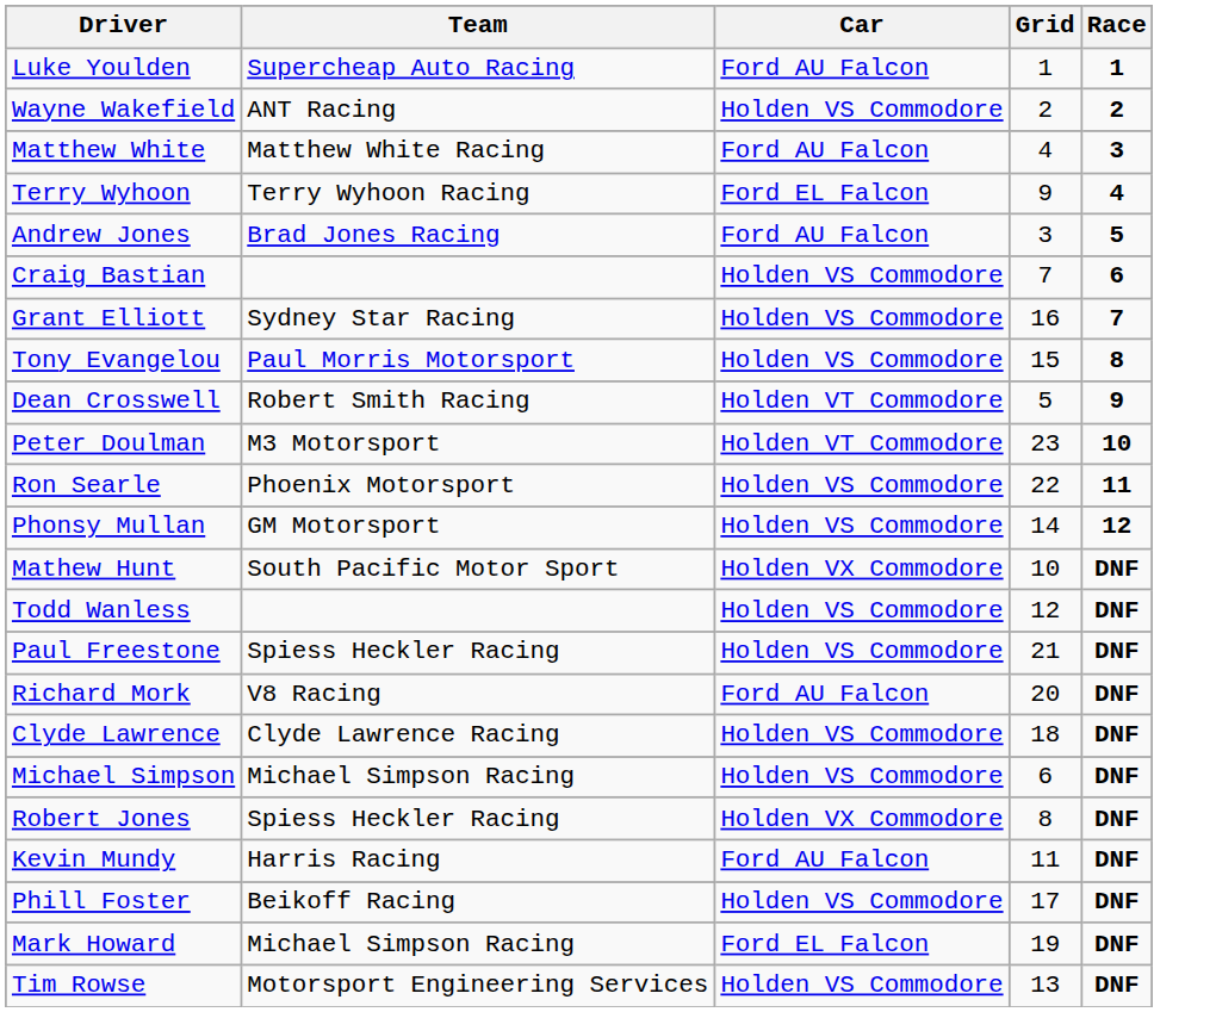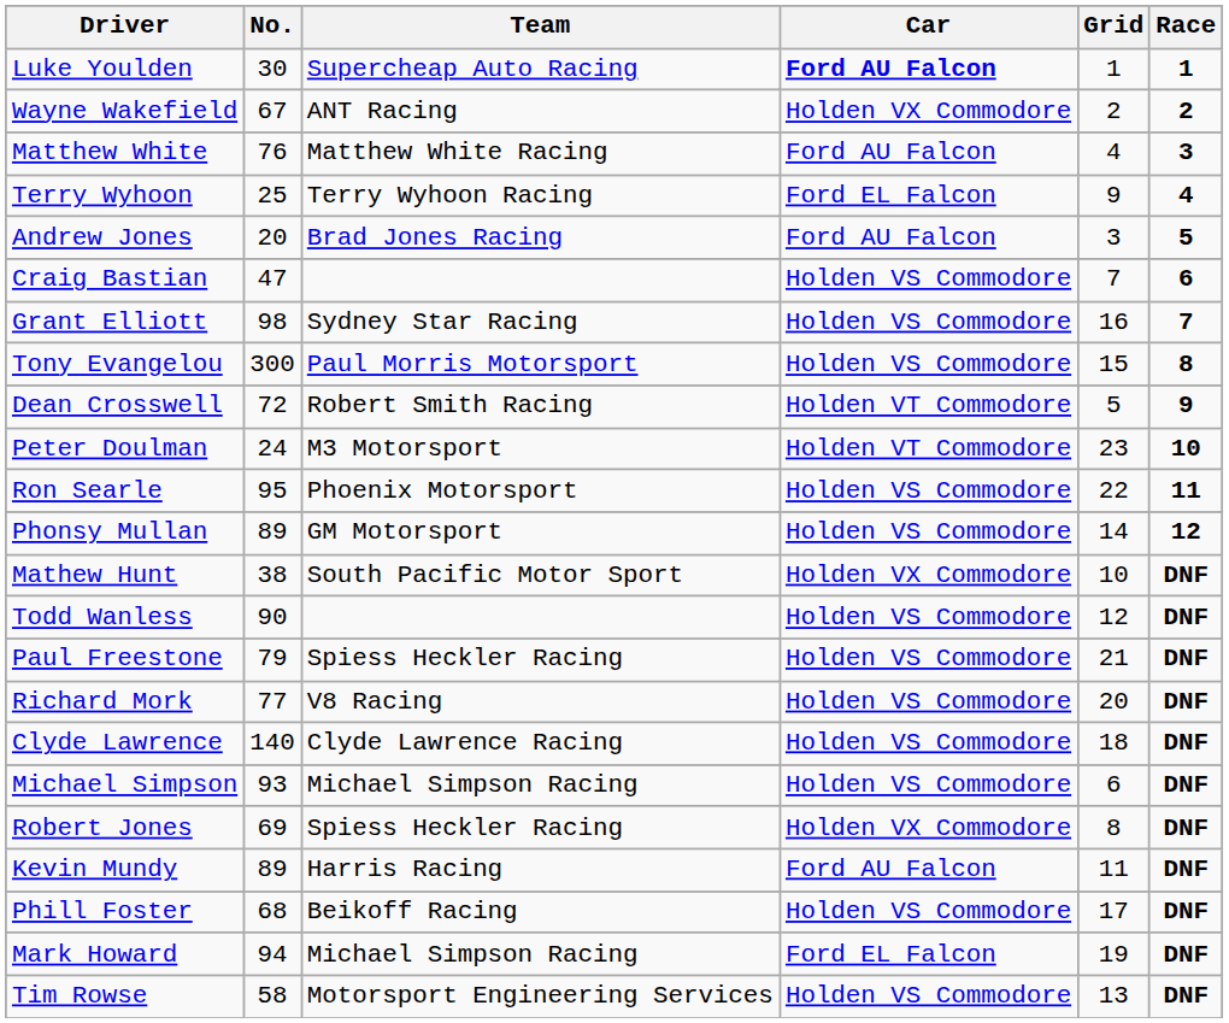+ column: No. | 30 | 67 | 76 | 25 | 20 | 47 | 98 | 300 | 72 | 24 | 95 | 89 | 38 | 90 | 79 | 77 | 140 | 93 | 69 | 89 | 68 | 94 | 58
Luke Youlden | Car: normal -> bold
Wayne Wakefield | Car: Holden VS Commodore -> Holden VX Commodore
Richard Mork | Car: Ford AU Falcon -> Holden VS Commodore
